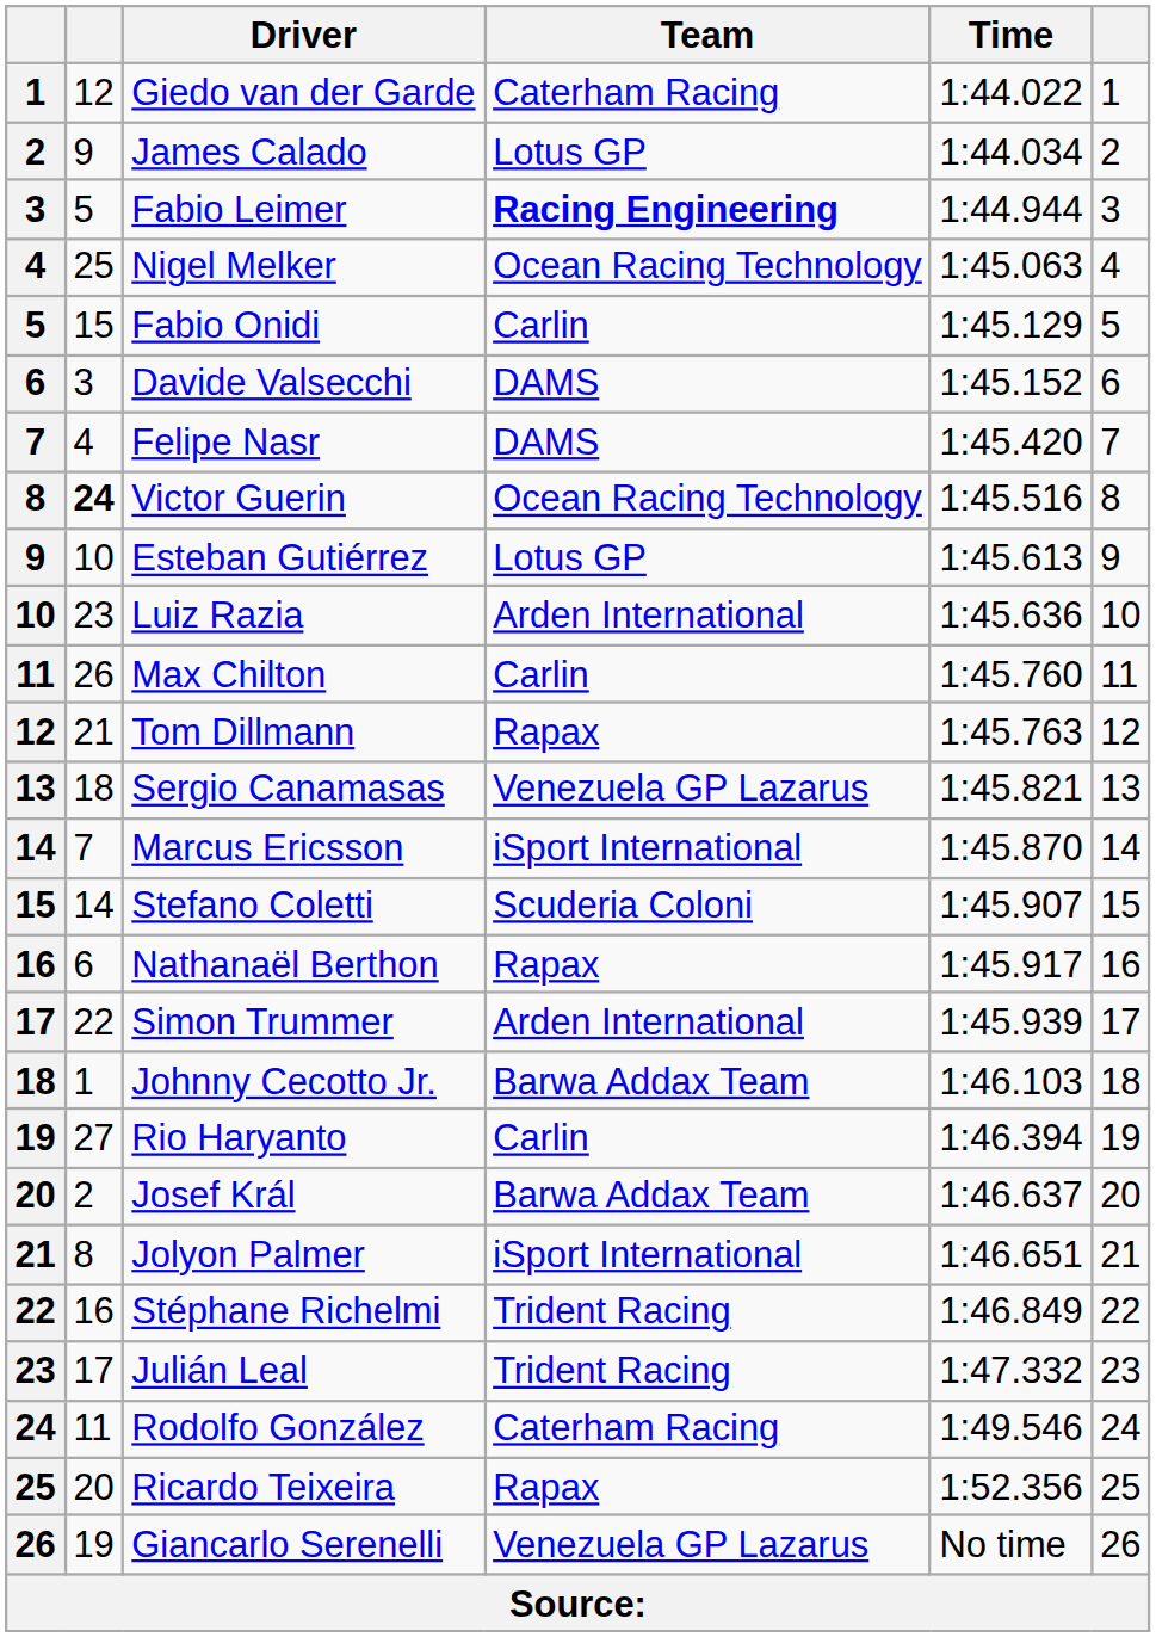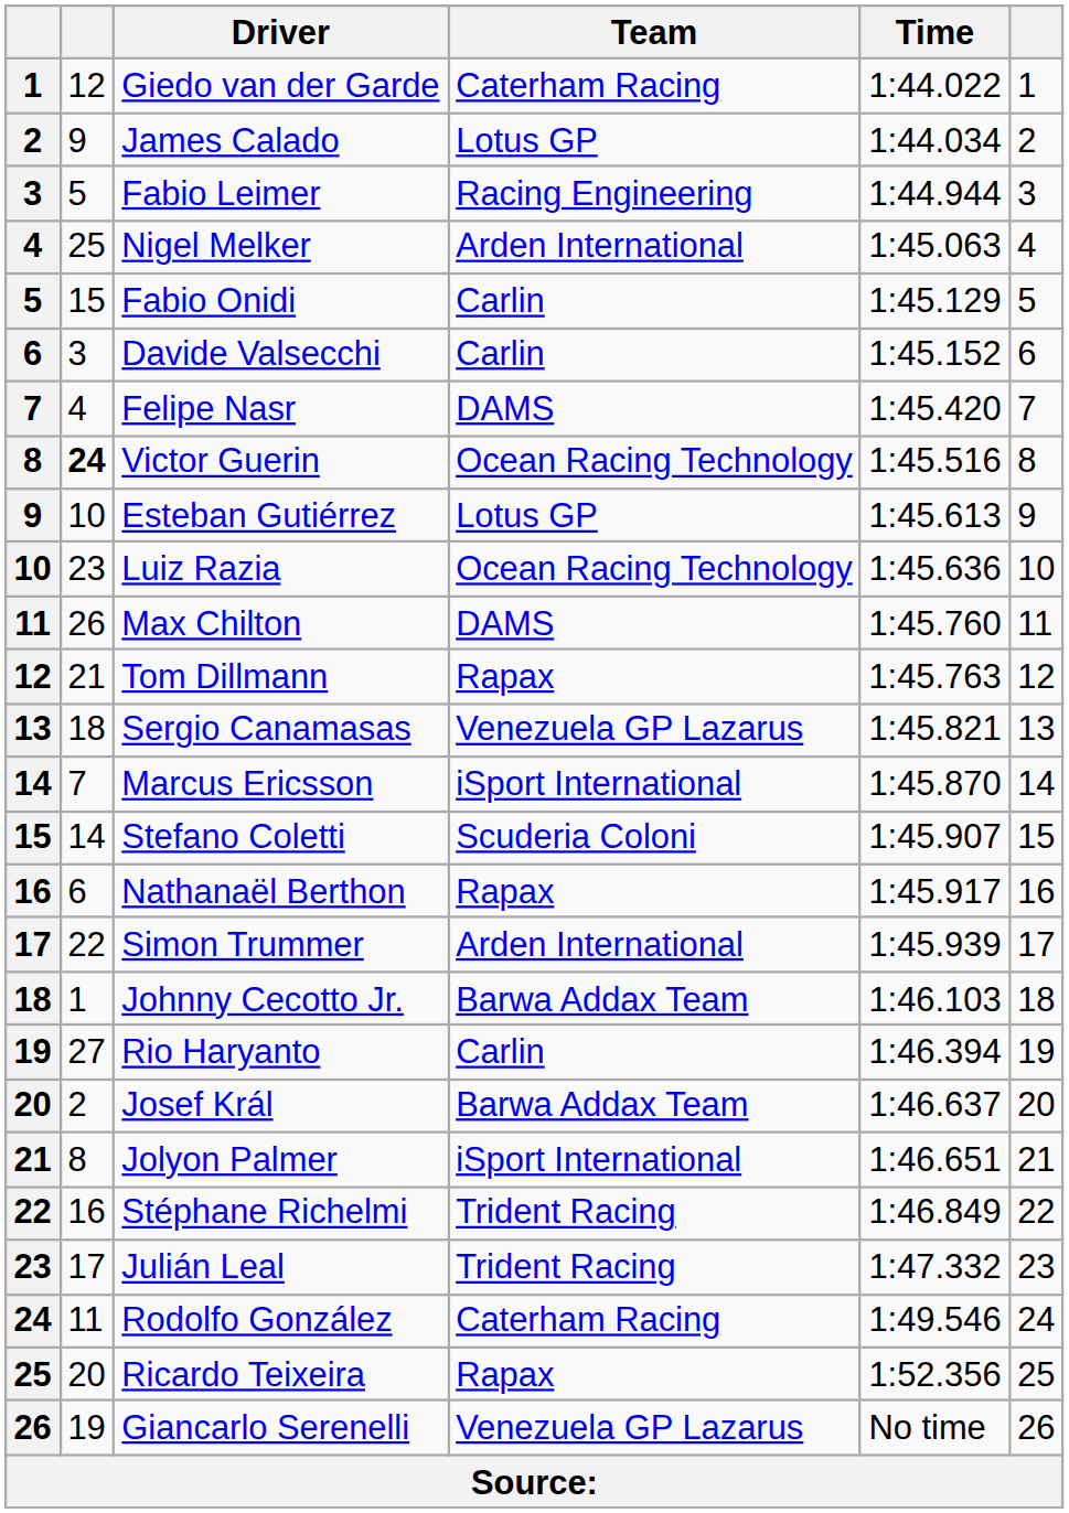Fabio Leimer | Team: bold -> normal
Nigel Melker | Team: Ocean Racing Technology -> Arden International
Davide Valsecchi | Team: DAMS -> Carlin
Luiz Razia | Team: Arden International -> Ocean Racing Technology
Max Chilton | Team: Carlin -> DAMS
